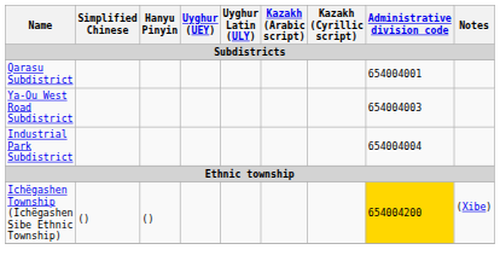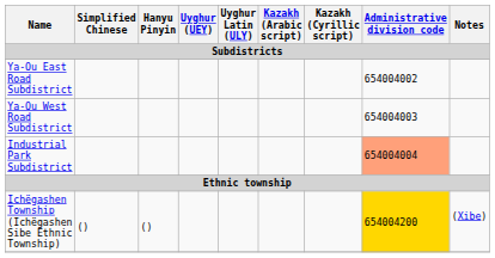- row: Qarasu Subdistrict | 654004001
+ row: Ya-Ou East Road Subdistrict | 654004002
Industrial Park Subdistrict | Administrative division code: no background -> lightsalmon background
